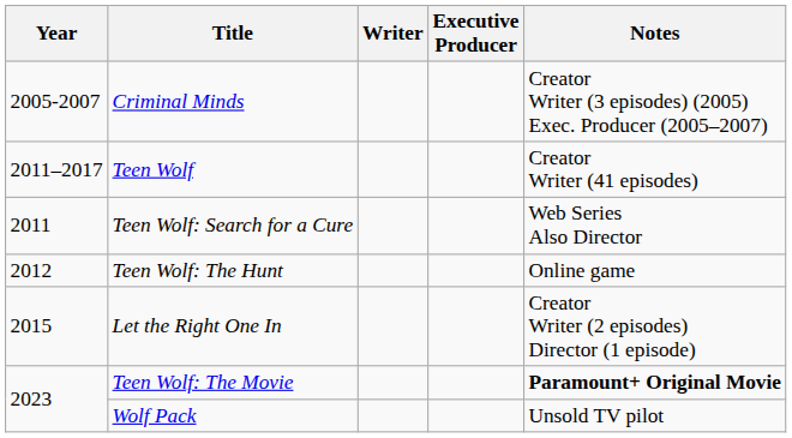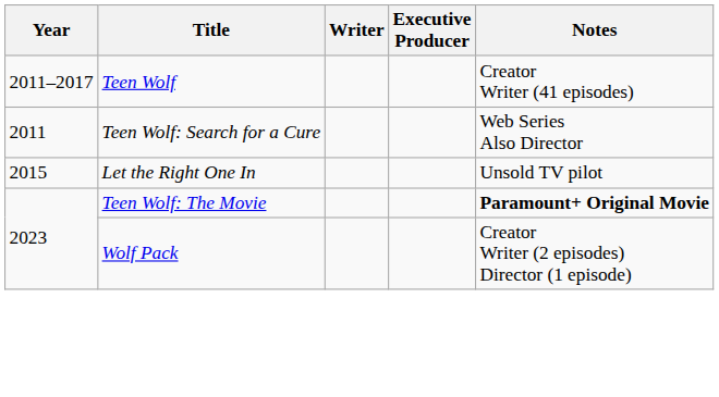- row: 2005-2007 | Criminal Minds | Creator Writer (3 episodes) (2005) Exec. Producer (2005–2007)
- row: 2012 | Teen Wolf: The Hunt | Online game
Let the Right One In | Notes: Creator Writer (2 episodes) Director (1 episode) -> Unsold TV pilot
Wolf Pack | Notes: Unsold TV pilot -> Creator Writer (2 episodes) Director (1 episode)
